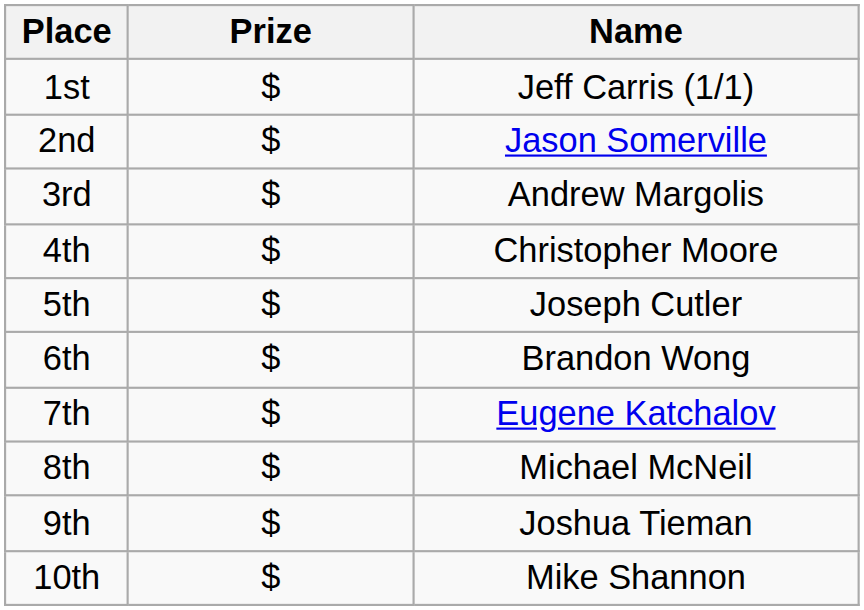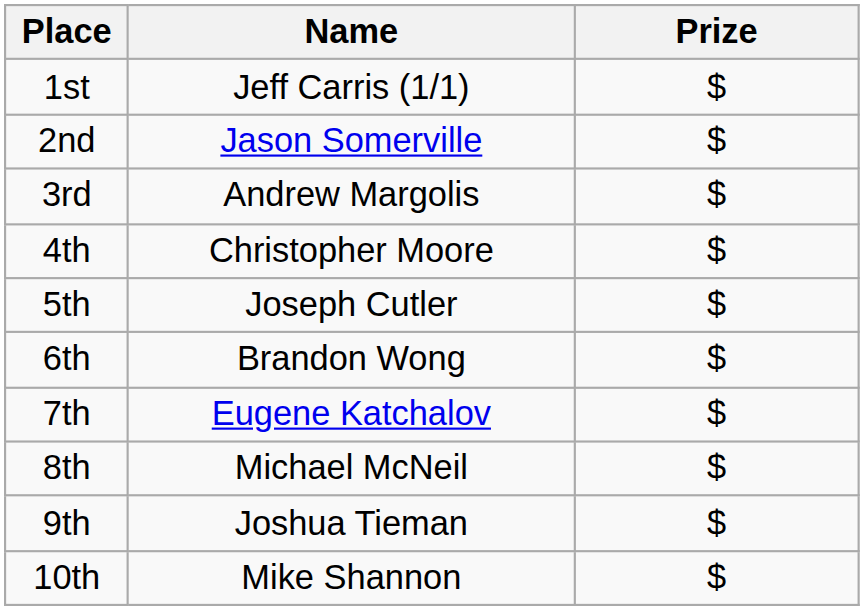columns swapped: Name <-> Prize
